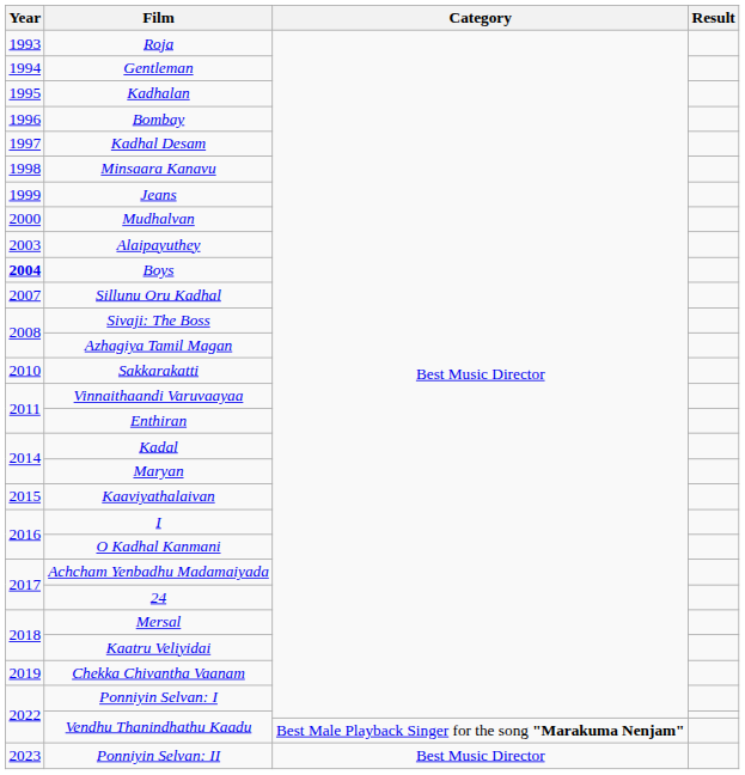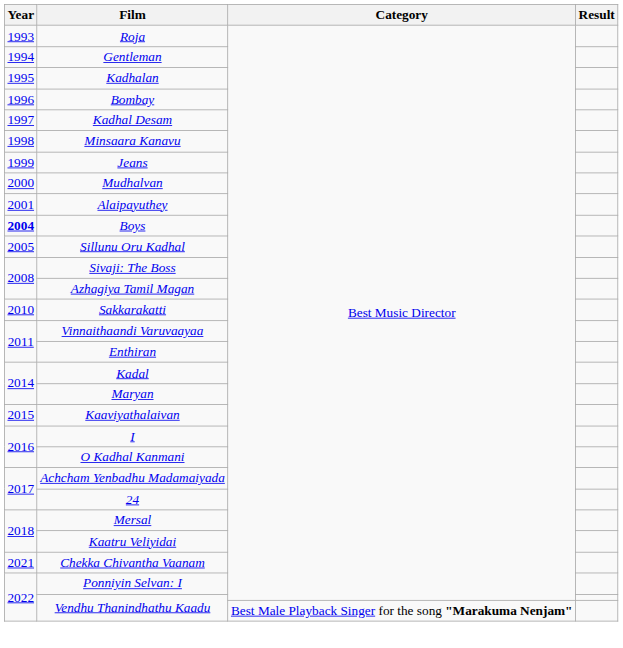Alaipayuthey | Year: 2003 -> 2001
Sillunu Oru Kadhal | Year: 2007 -> 2005
Chekka Chivantha Vaanam | Year: 2019 -> 2021
- row: 2023 | Ponniyin Selvan: II | Best Music Director
